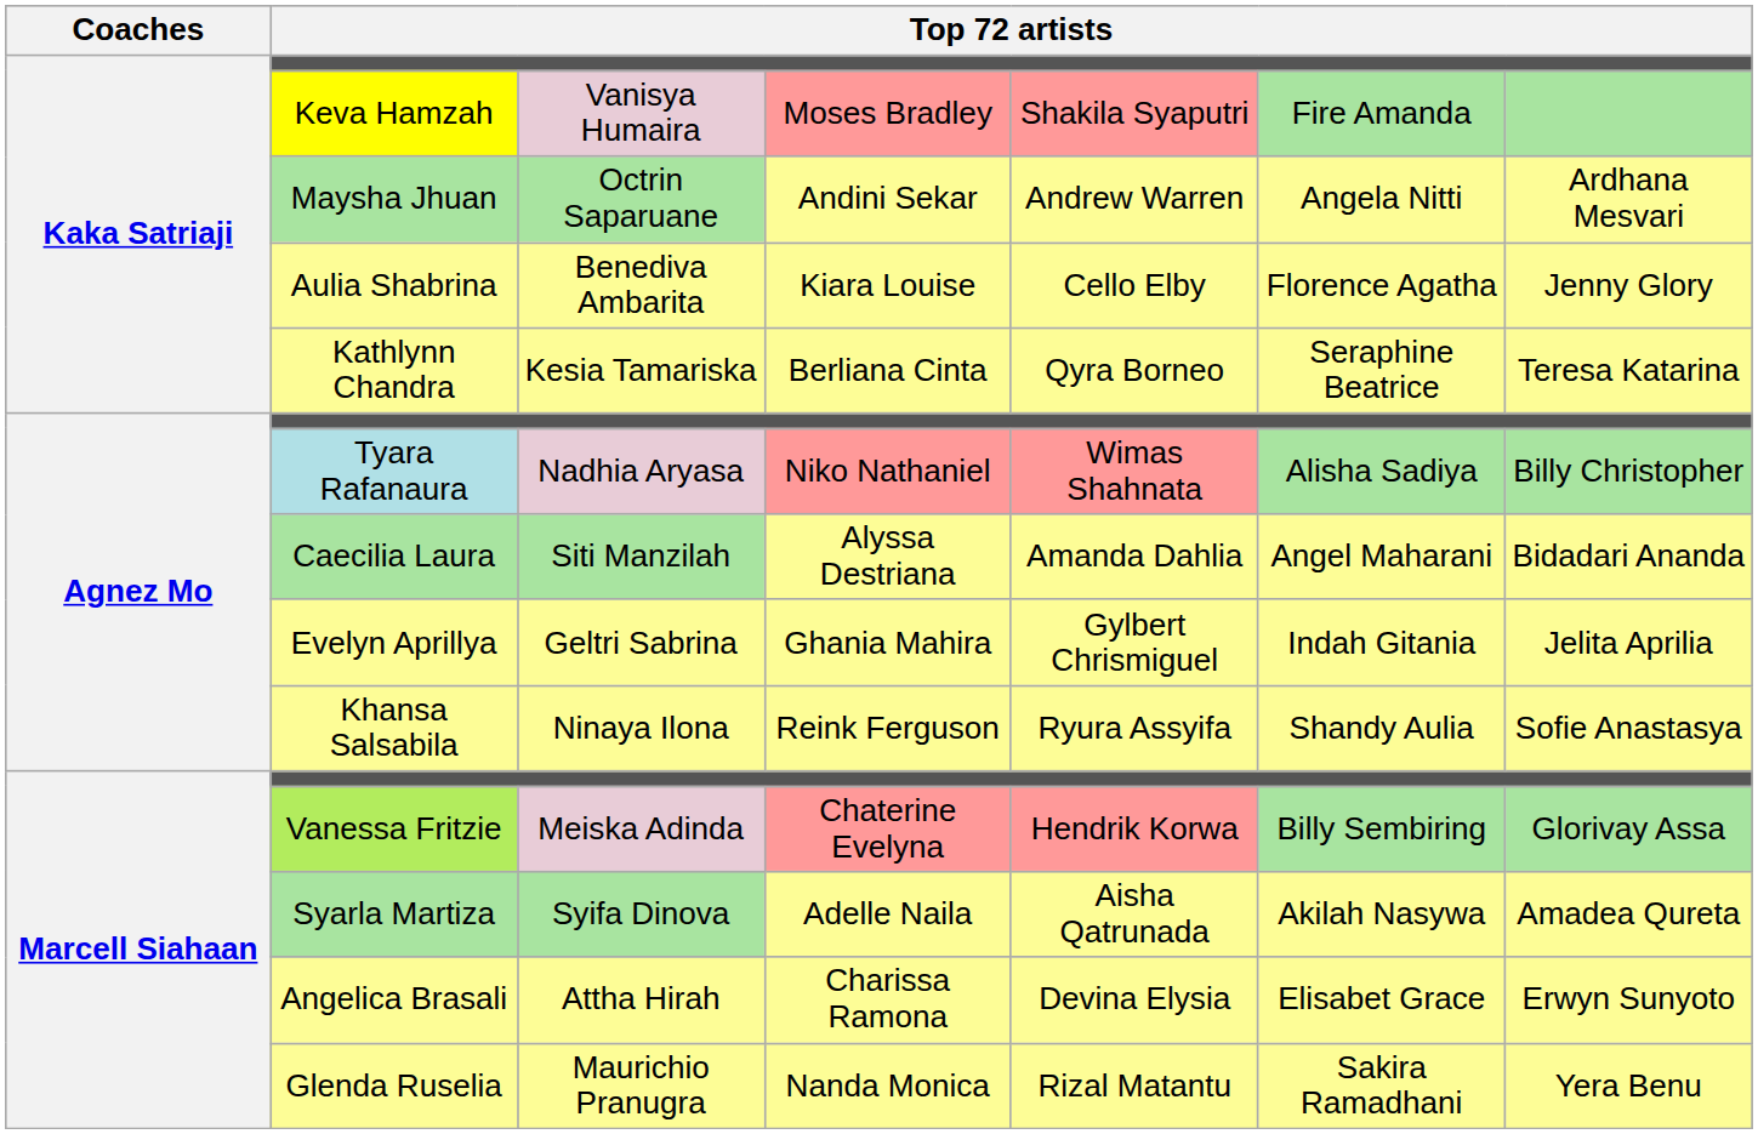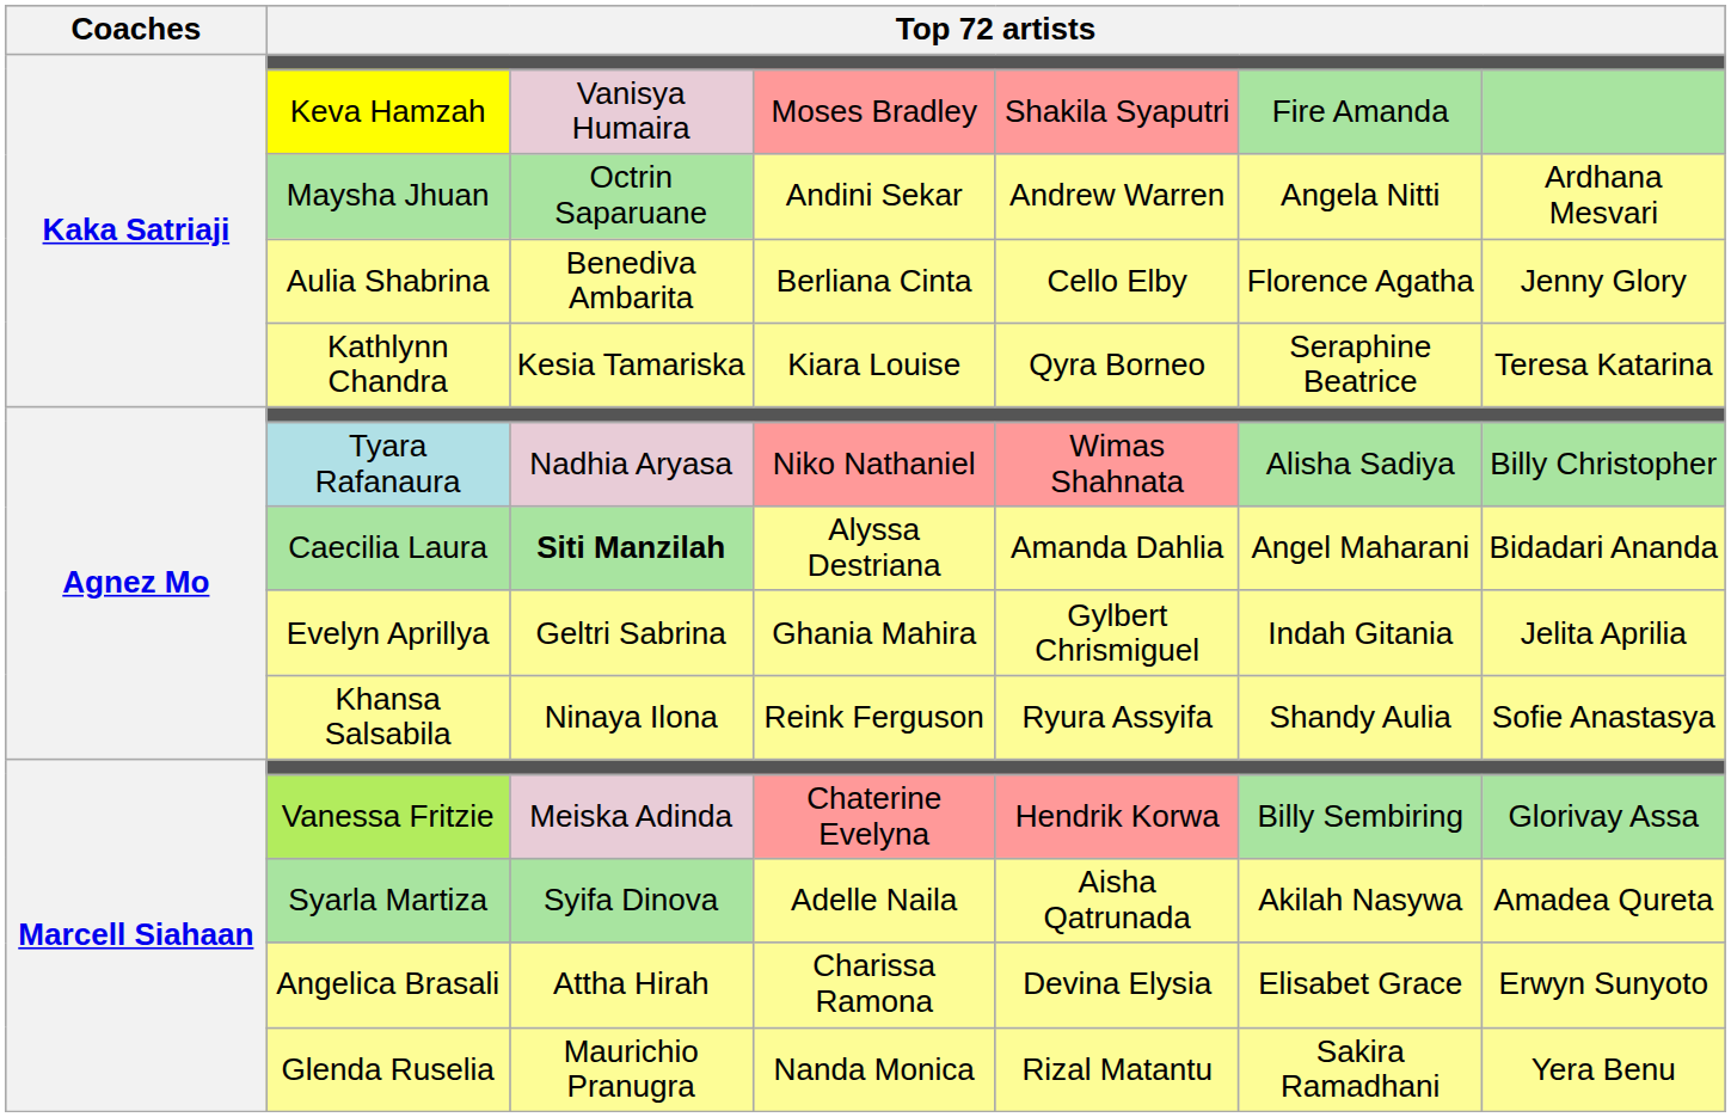Aulia Shabrina | column 4: Kiara Louise -> Berliana Cinta
Kathlynn Chandra | column 4: Berliana Cinta -> Kiara Louise
Caecilia Laura | column 3: normal -> bold
